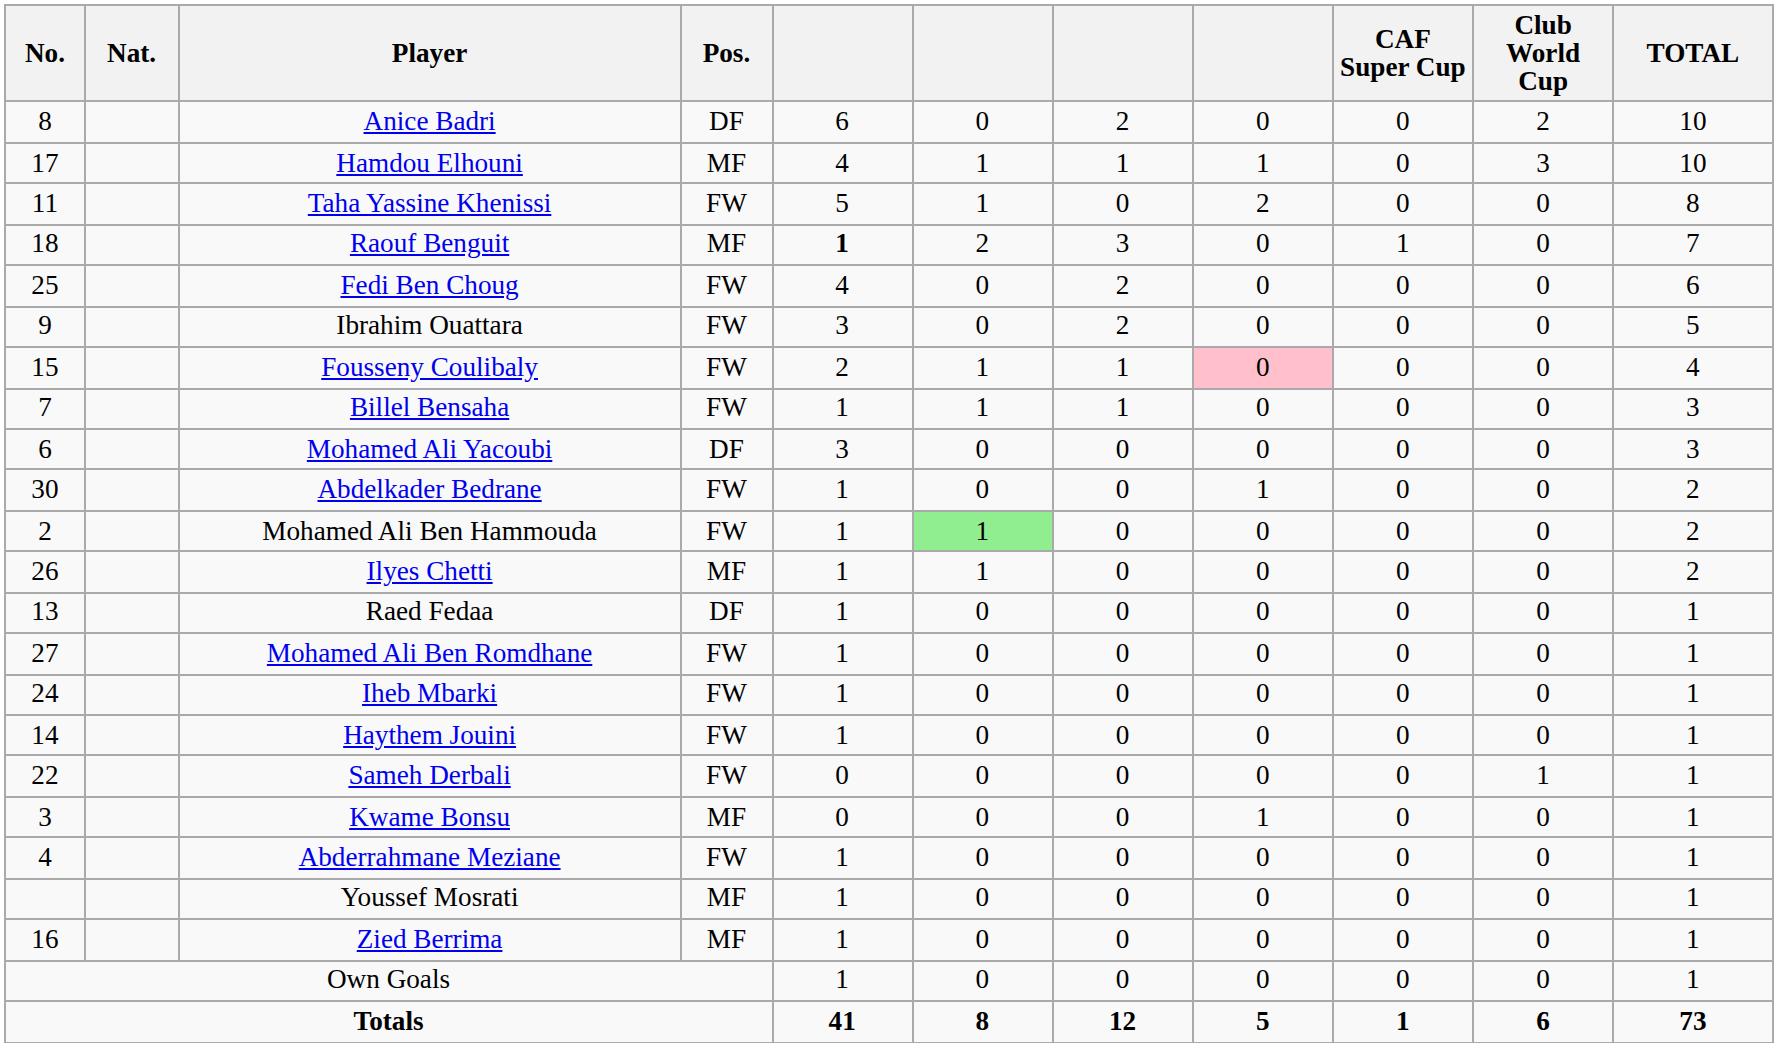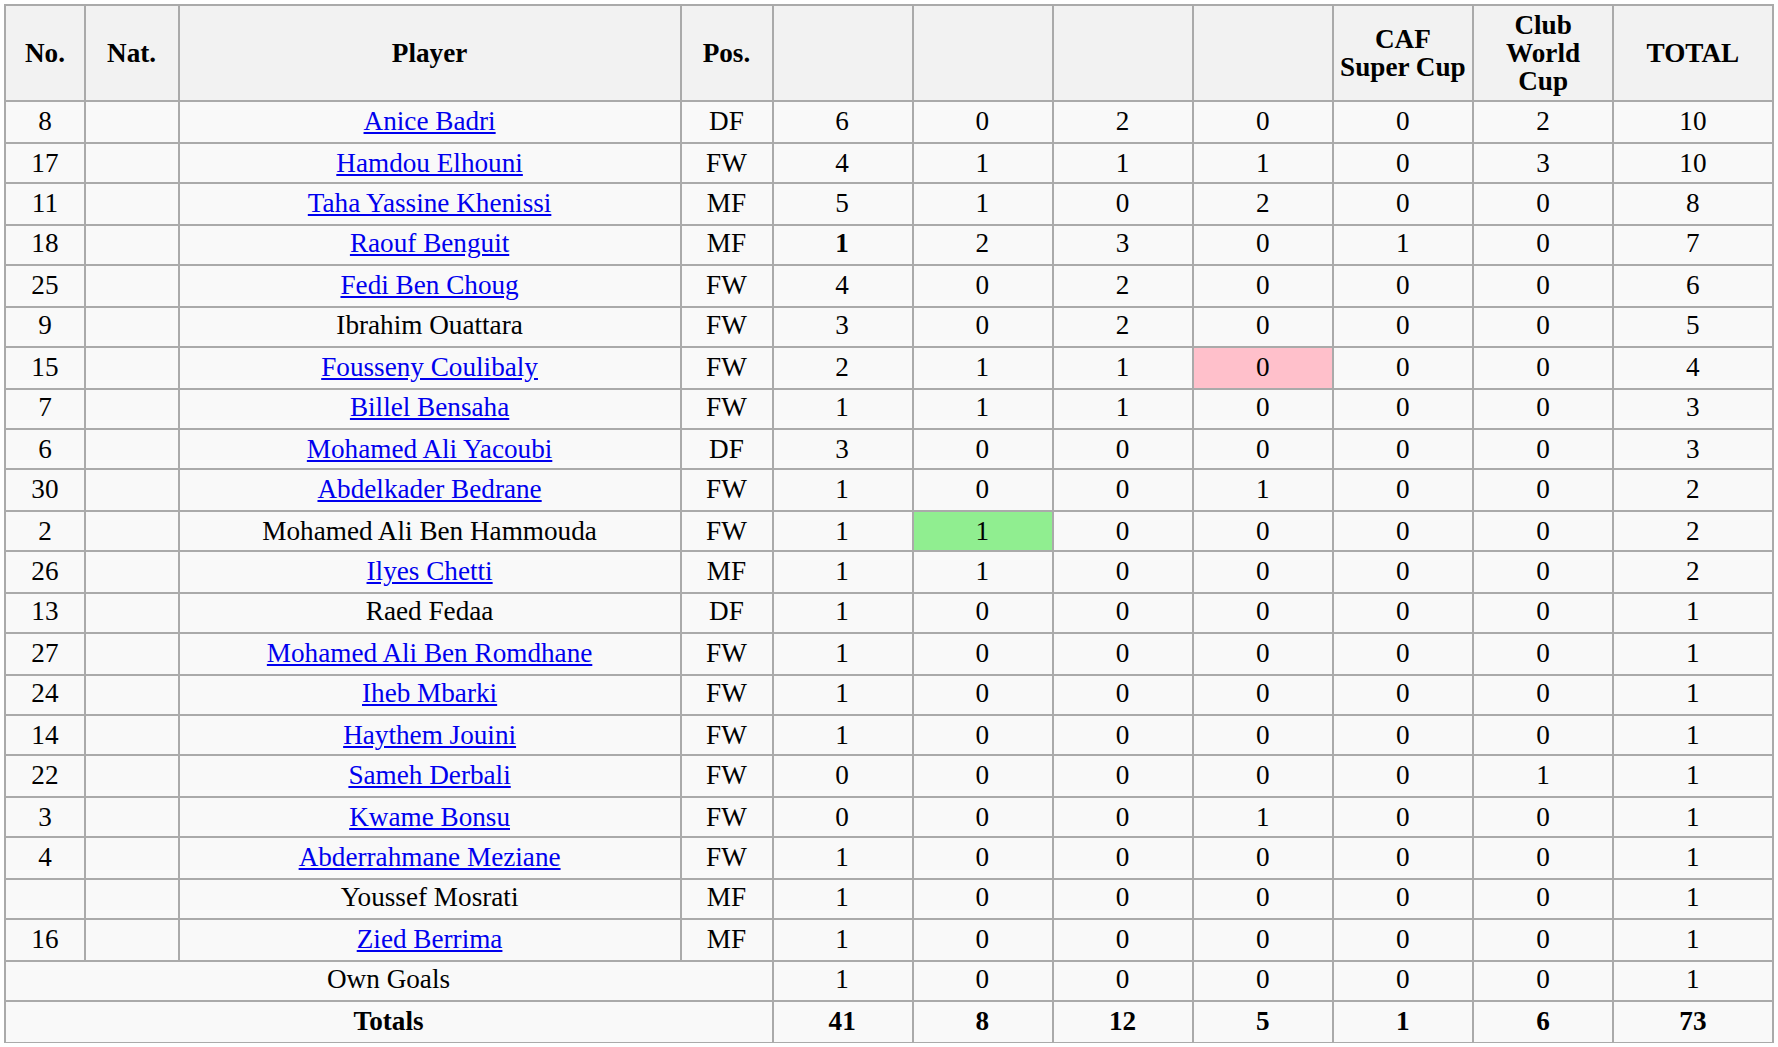Hamdou Elhouni | Pos.: MF -> FW
Taha Yassine Khenissi | Pos.: FW -> MF
Kwame Bonsu | Pos.: MF -> FW
